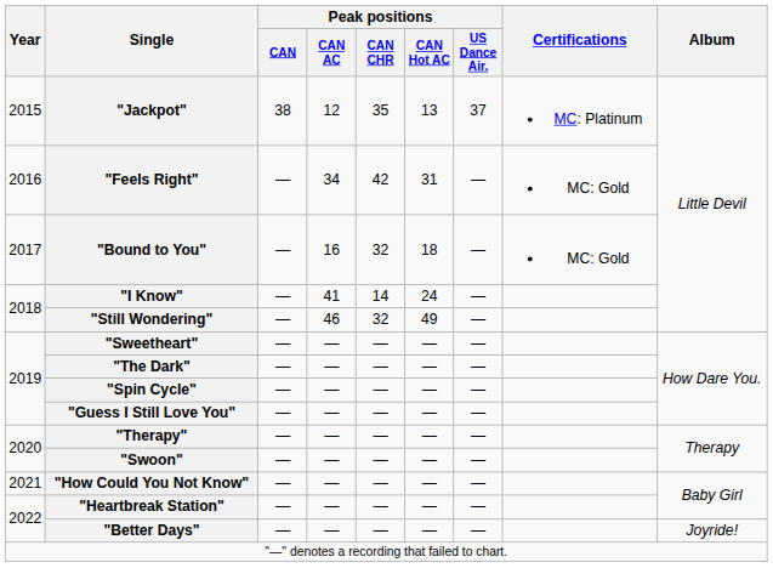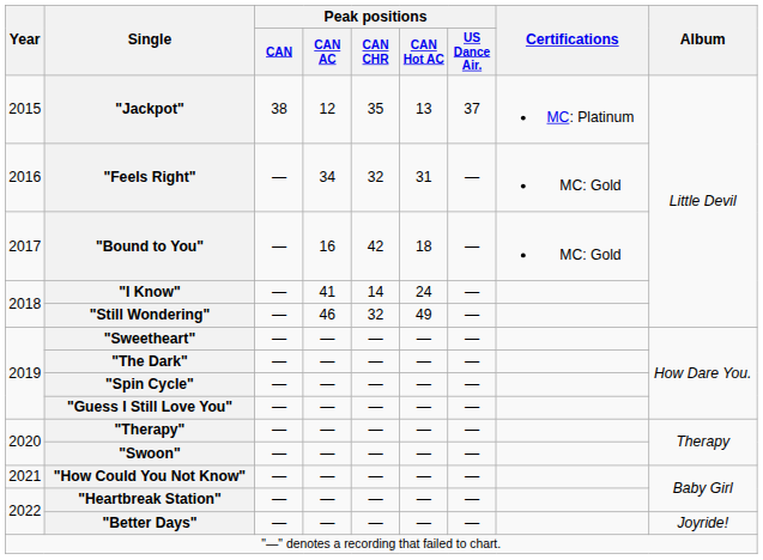"Feels Right" | Peak positions / CAN CHR: 42 -> 32
"Bound to You" | Peak positions / CAN CHR: 32 -> 42
